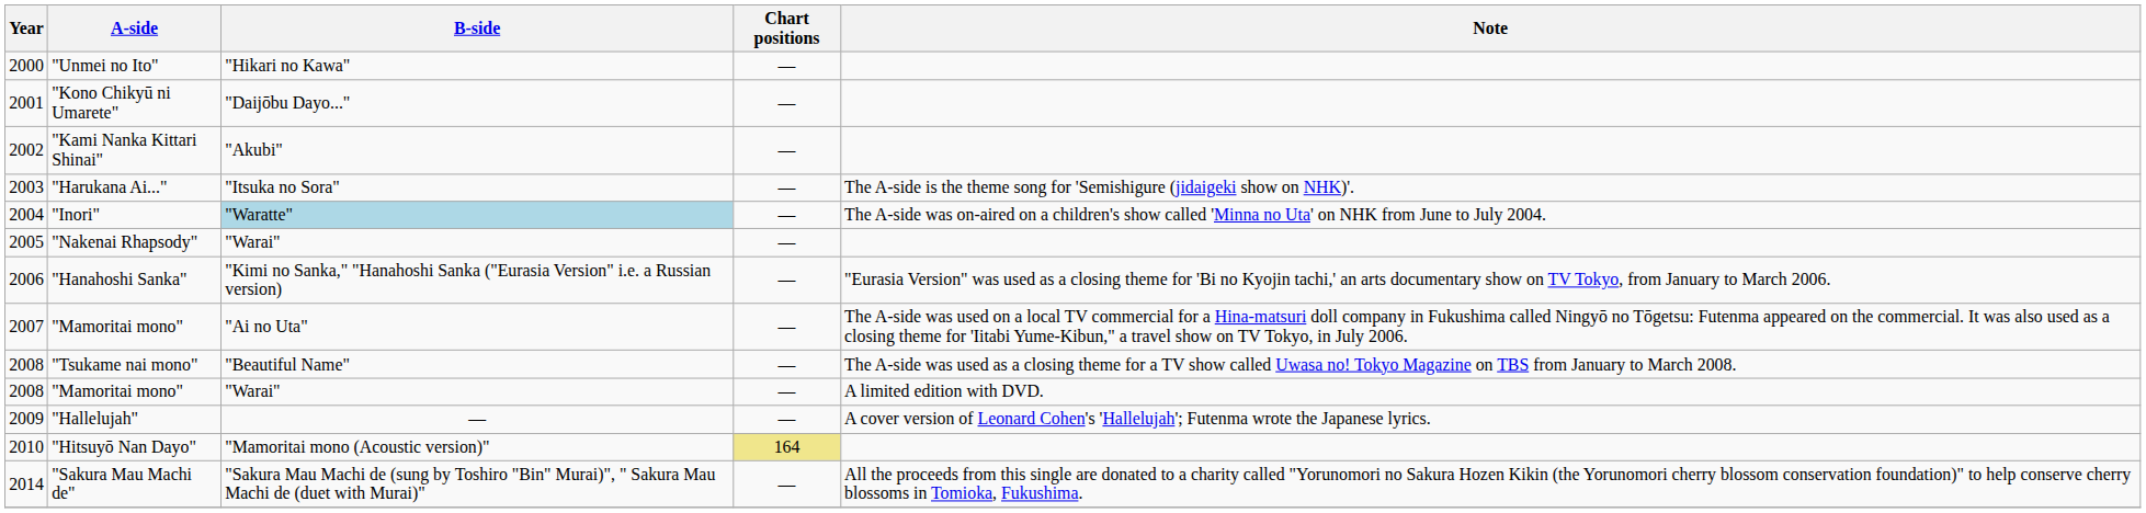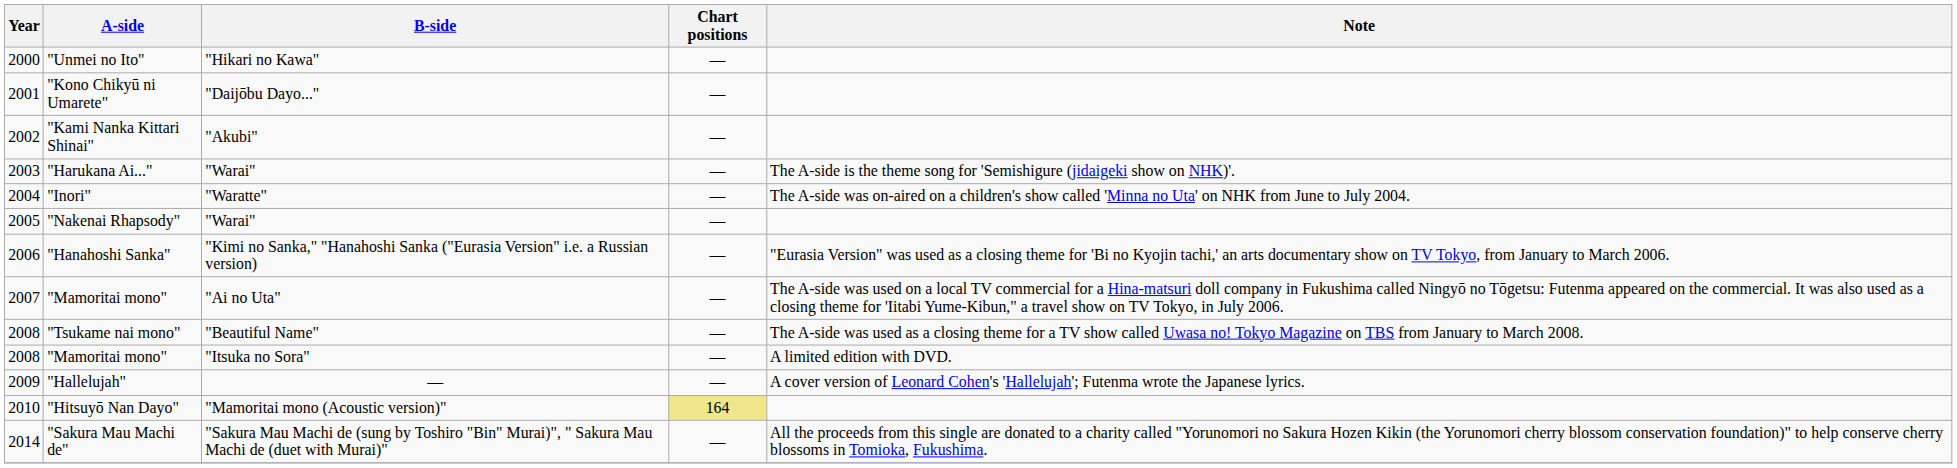"Harukana Ai..." | B-side: "Itsuka no Sora" -> "Warai"
"Inori" | B-side: lightblue background -> no background
2008 / "Mamoritai mono" | B-side: "Warai" -> "Itsuka no Sora"
